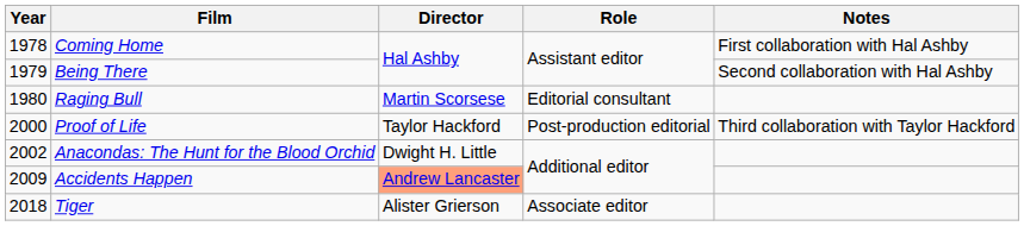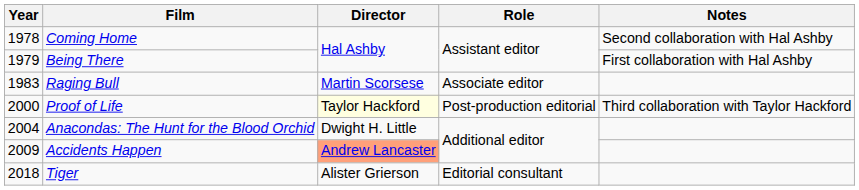Coming Home | Notes: First collaboration with Hal Ashby -> Second collaboration with Hal Ashby
Being There | Notes: Second collaboration with Hal Ashby -> First collaboration with Hal Ashby
Raging Bull | Year: 1980 -> 1983
Raging Bull | Role: Editorial consultant -> Associate editor
Proof of Life | Director: no background -> lightyellow background
Anacondas: The Hunt for the Blood Orchid | Year: 2002 -> 2004
Tiger | Role: Associate editor -> Editorial consultant
